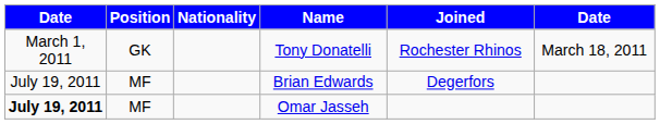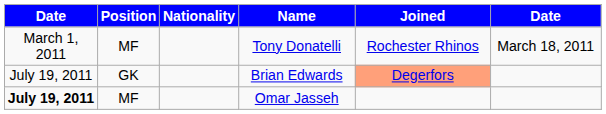Tony Donatelli | Position: GK -> MF
Brian Edwards | Position: MF -> GK
Brian Edwards | Joined: no background -> lightsalmon background
